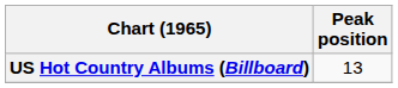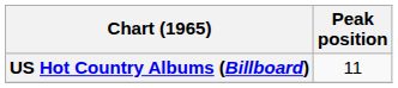US Hot Country Albums (Billboard) | Peak position: 13 -> 11
